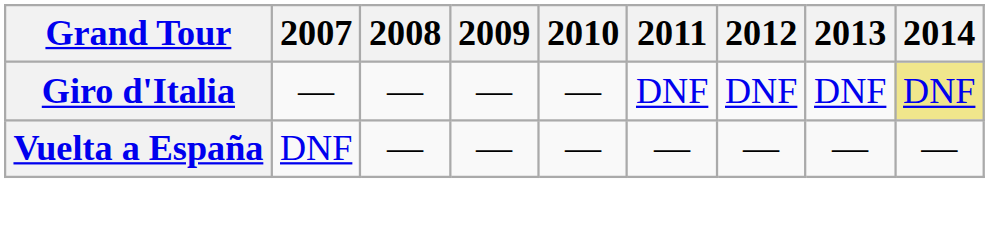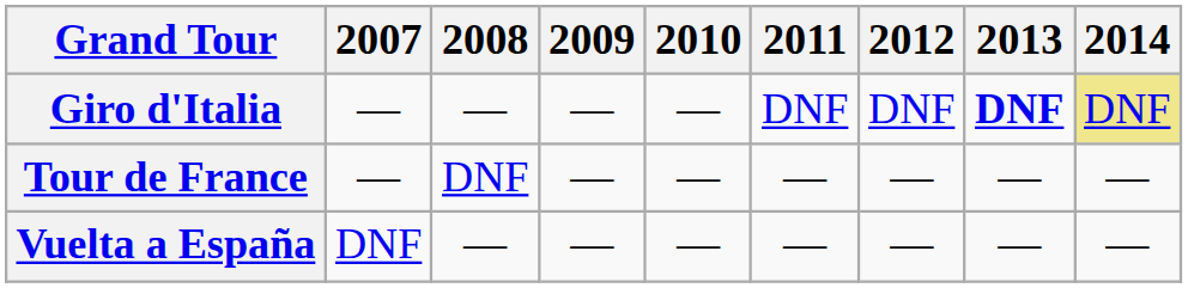Giro d'Italia | 2013: normal -> bold
+ row: Tour de France | — | DNF | — | — | — | — | — | —
